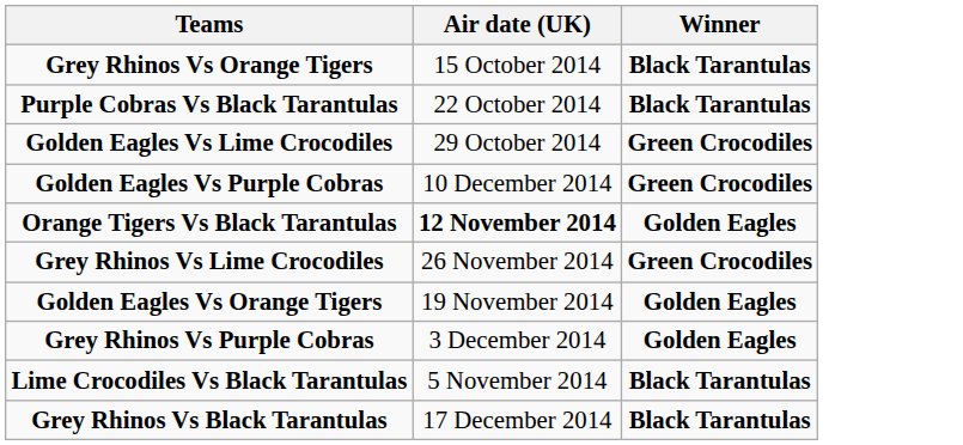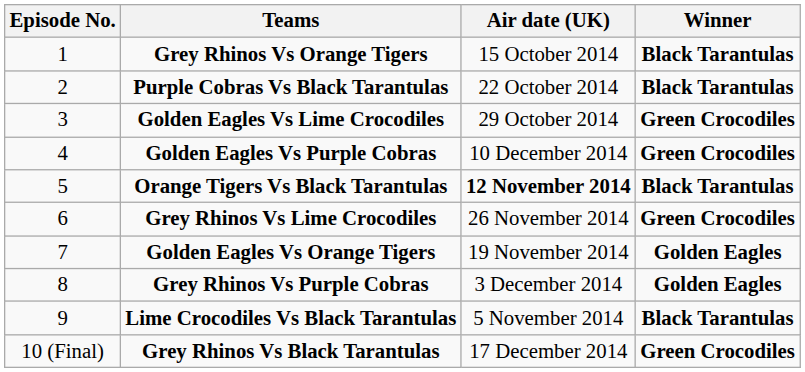+ column: Episode No. | 1 | 2 | 3 | 4 | 5 | 6 | 7 | 8 | 9 | 10 (Final)
Orange Tigers Vs Black Tarantulas | Winner: Golden Eagles -> Black Tarantulas
Grey Rhinos Vs Black Tarantulas | Winner: Black Tarantulas -> Green Crocodiles
